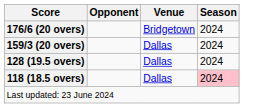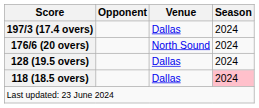+ row: 197/3 (17.4 overs) | Dallas | 2024
176/6 (20 overs) | Venue: Bridgetown -> North Sound
- row: 159/3 (20 overs) | Dallas | 2024
